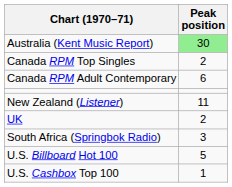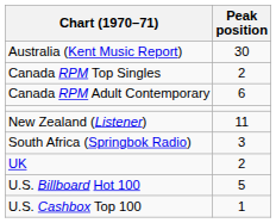Australia (Kent Music Report) | Peak position: lightgreen background -> no background
rows swapped: South Africa (Springbok Radio) <-> UK
